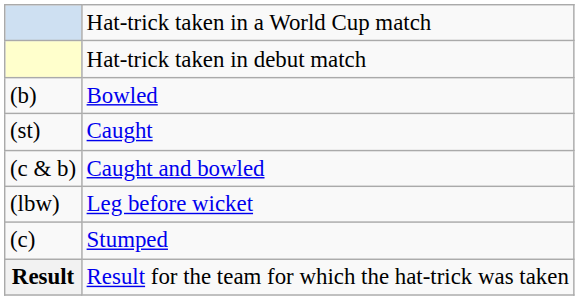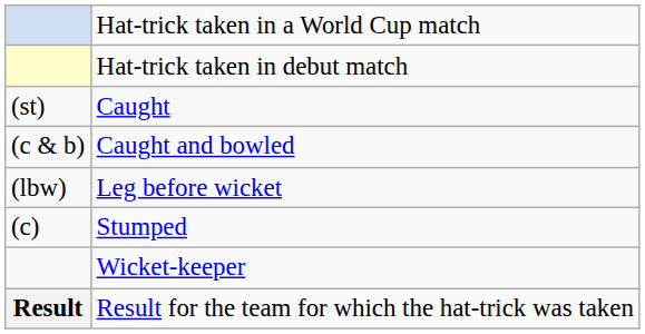- row: (b) | Bowled
+ row: Wicket-keeper
